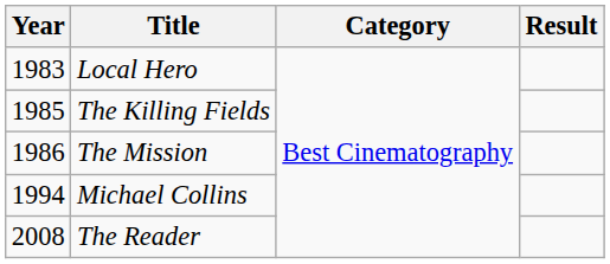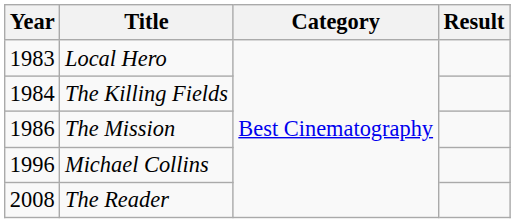The Killing Fields | Year: 1985 -> 1984
Michael Collins | Year: 1994 -> 1996
